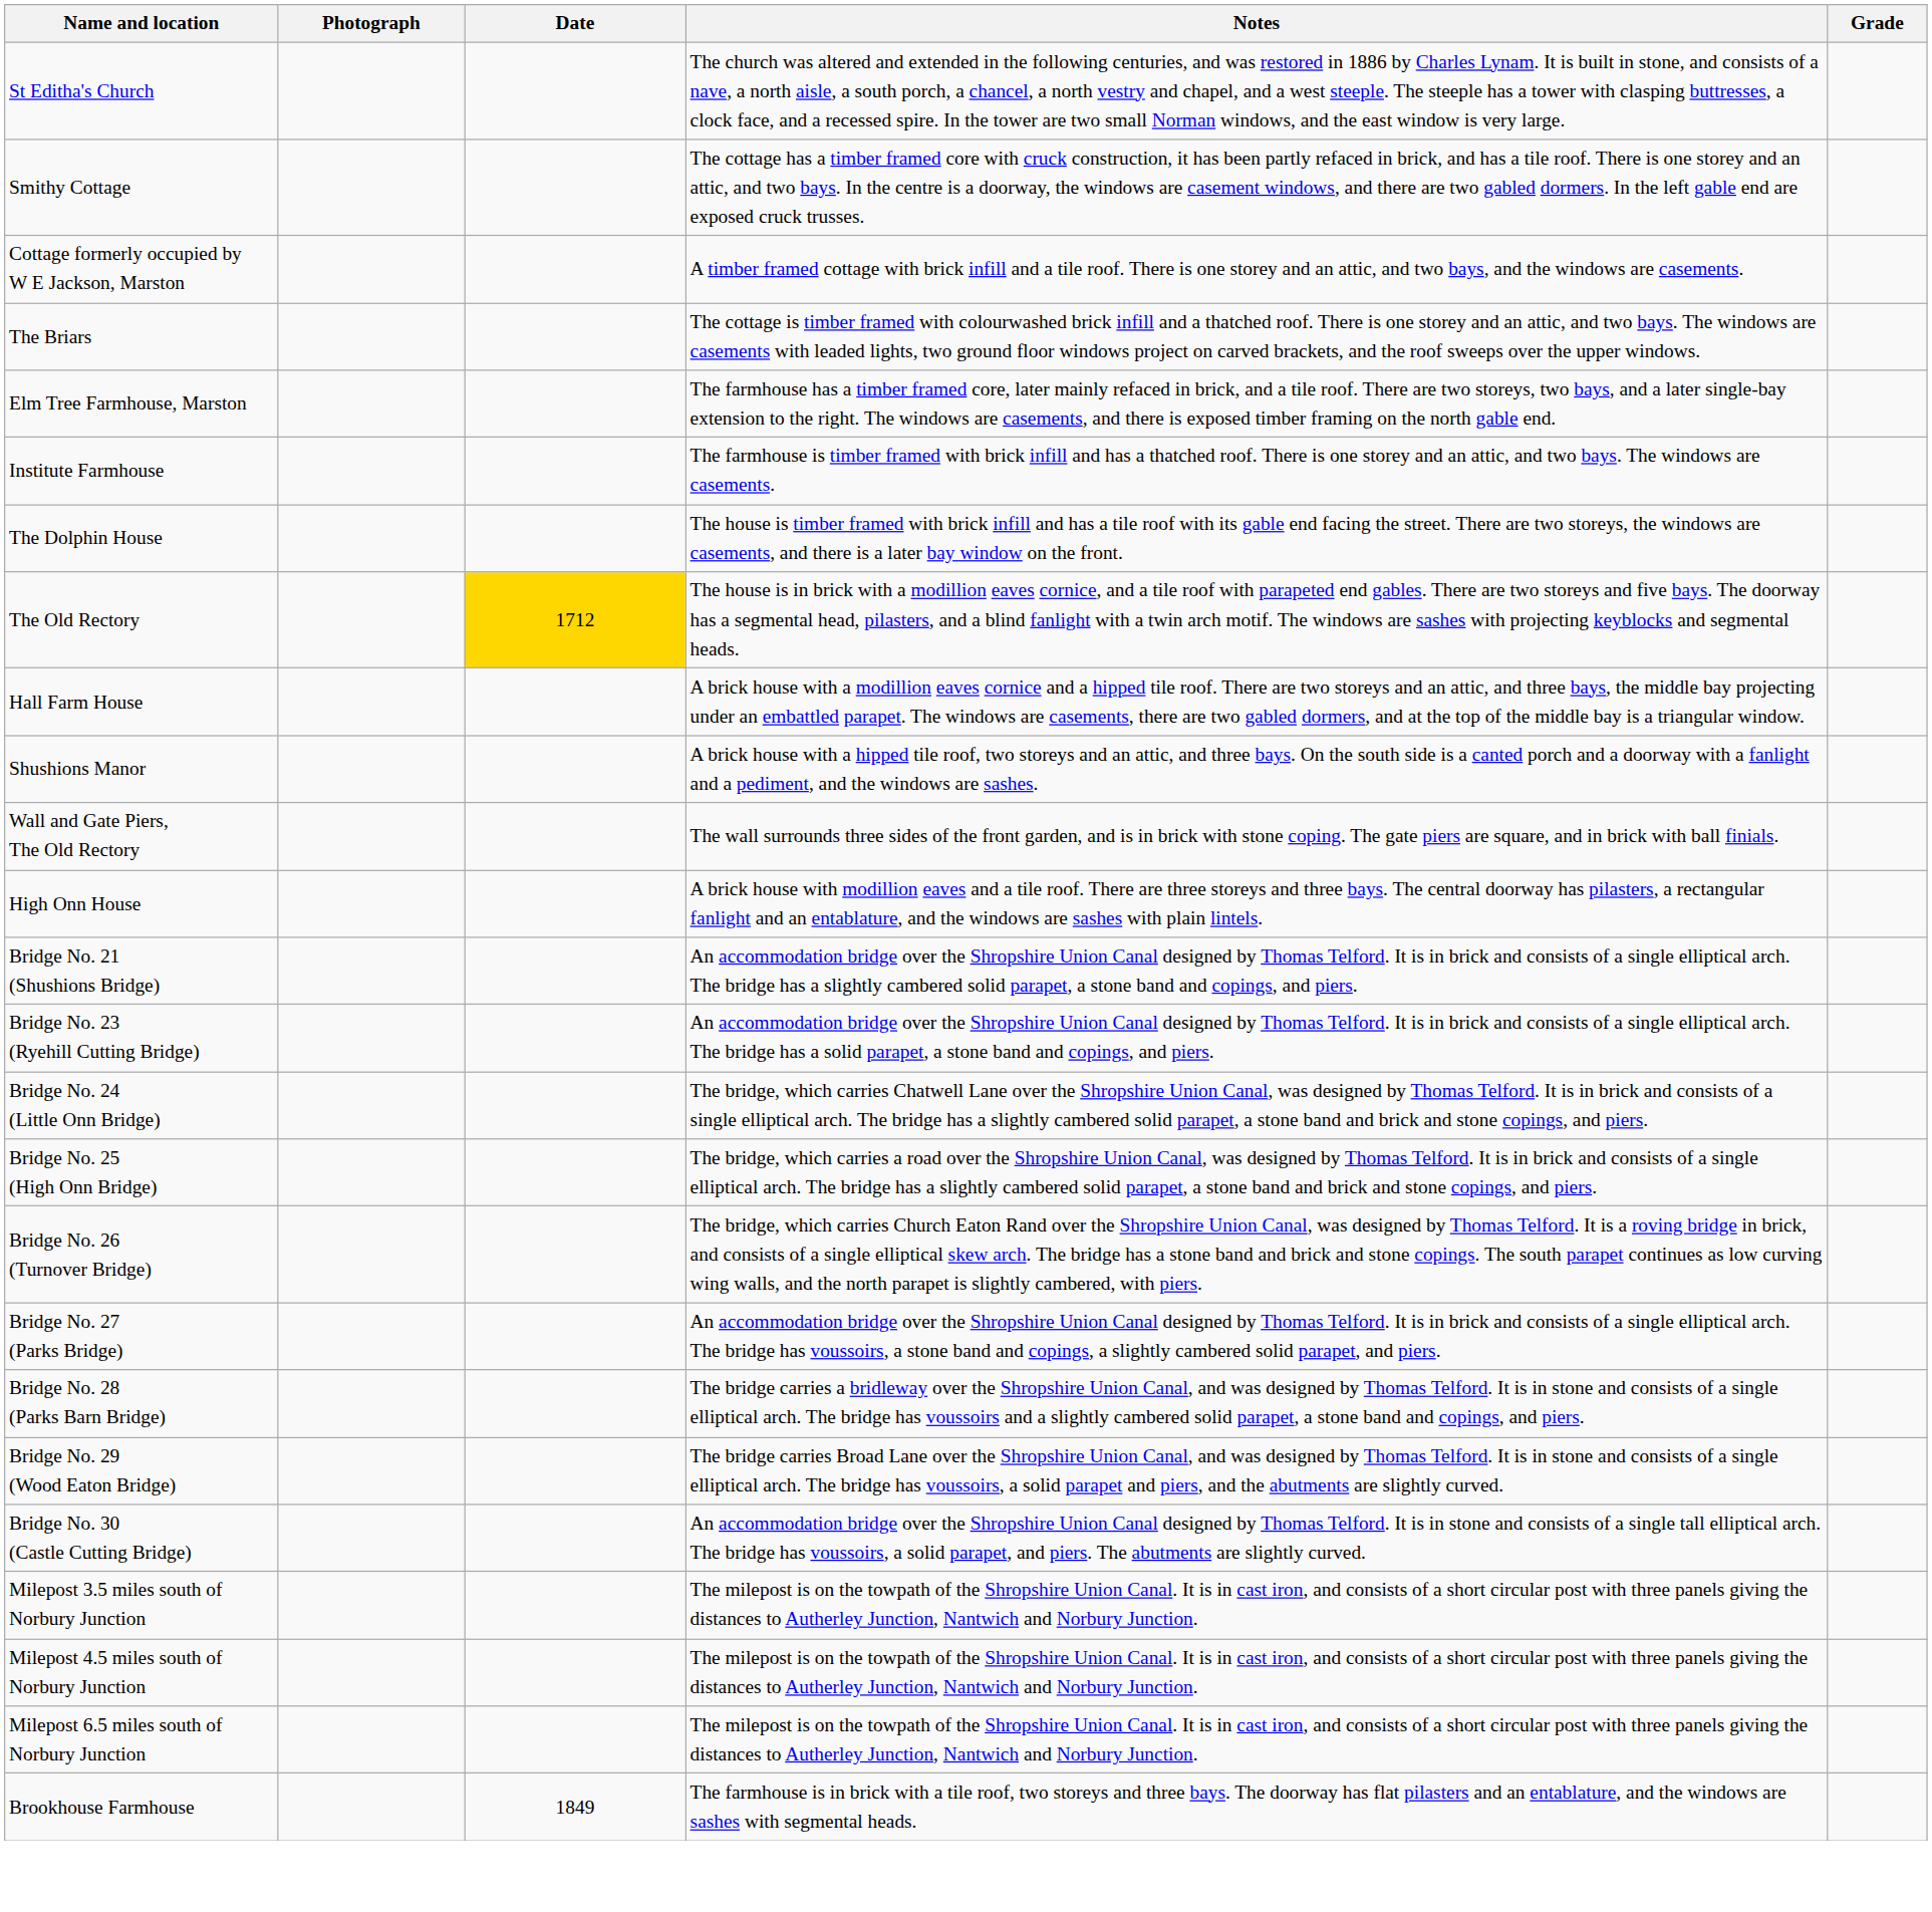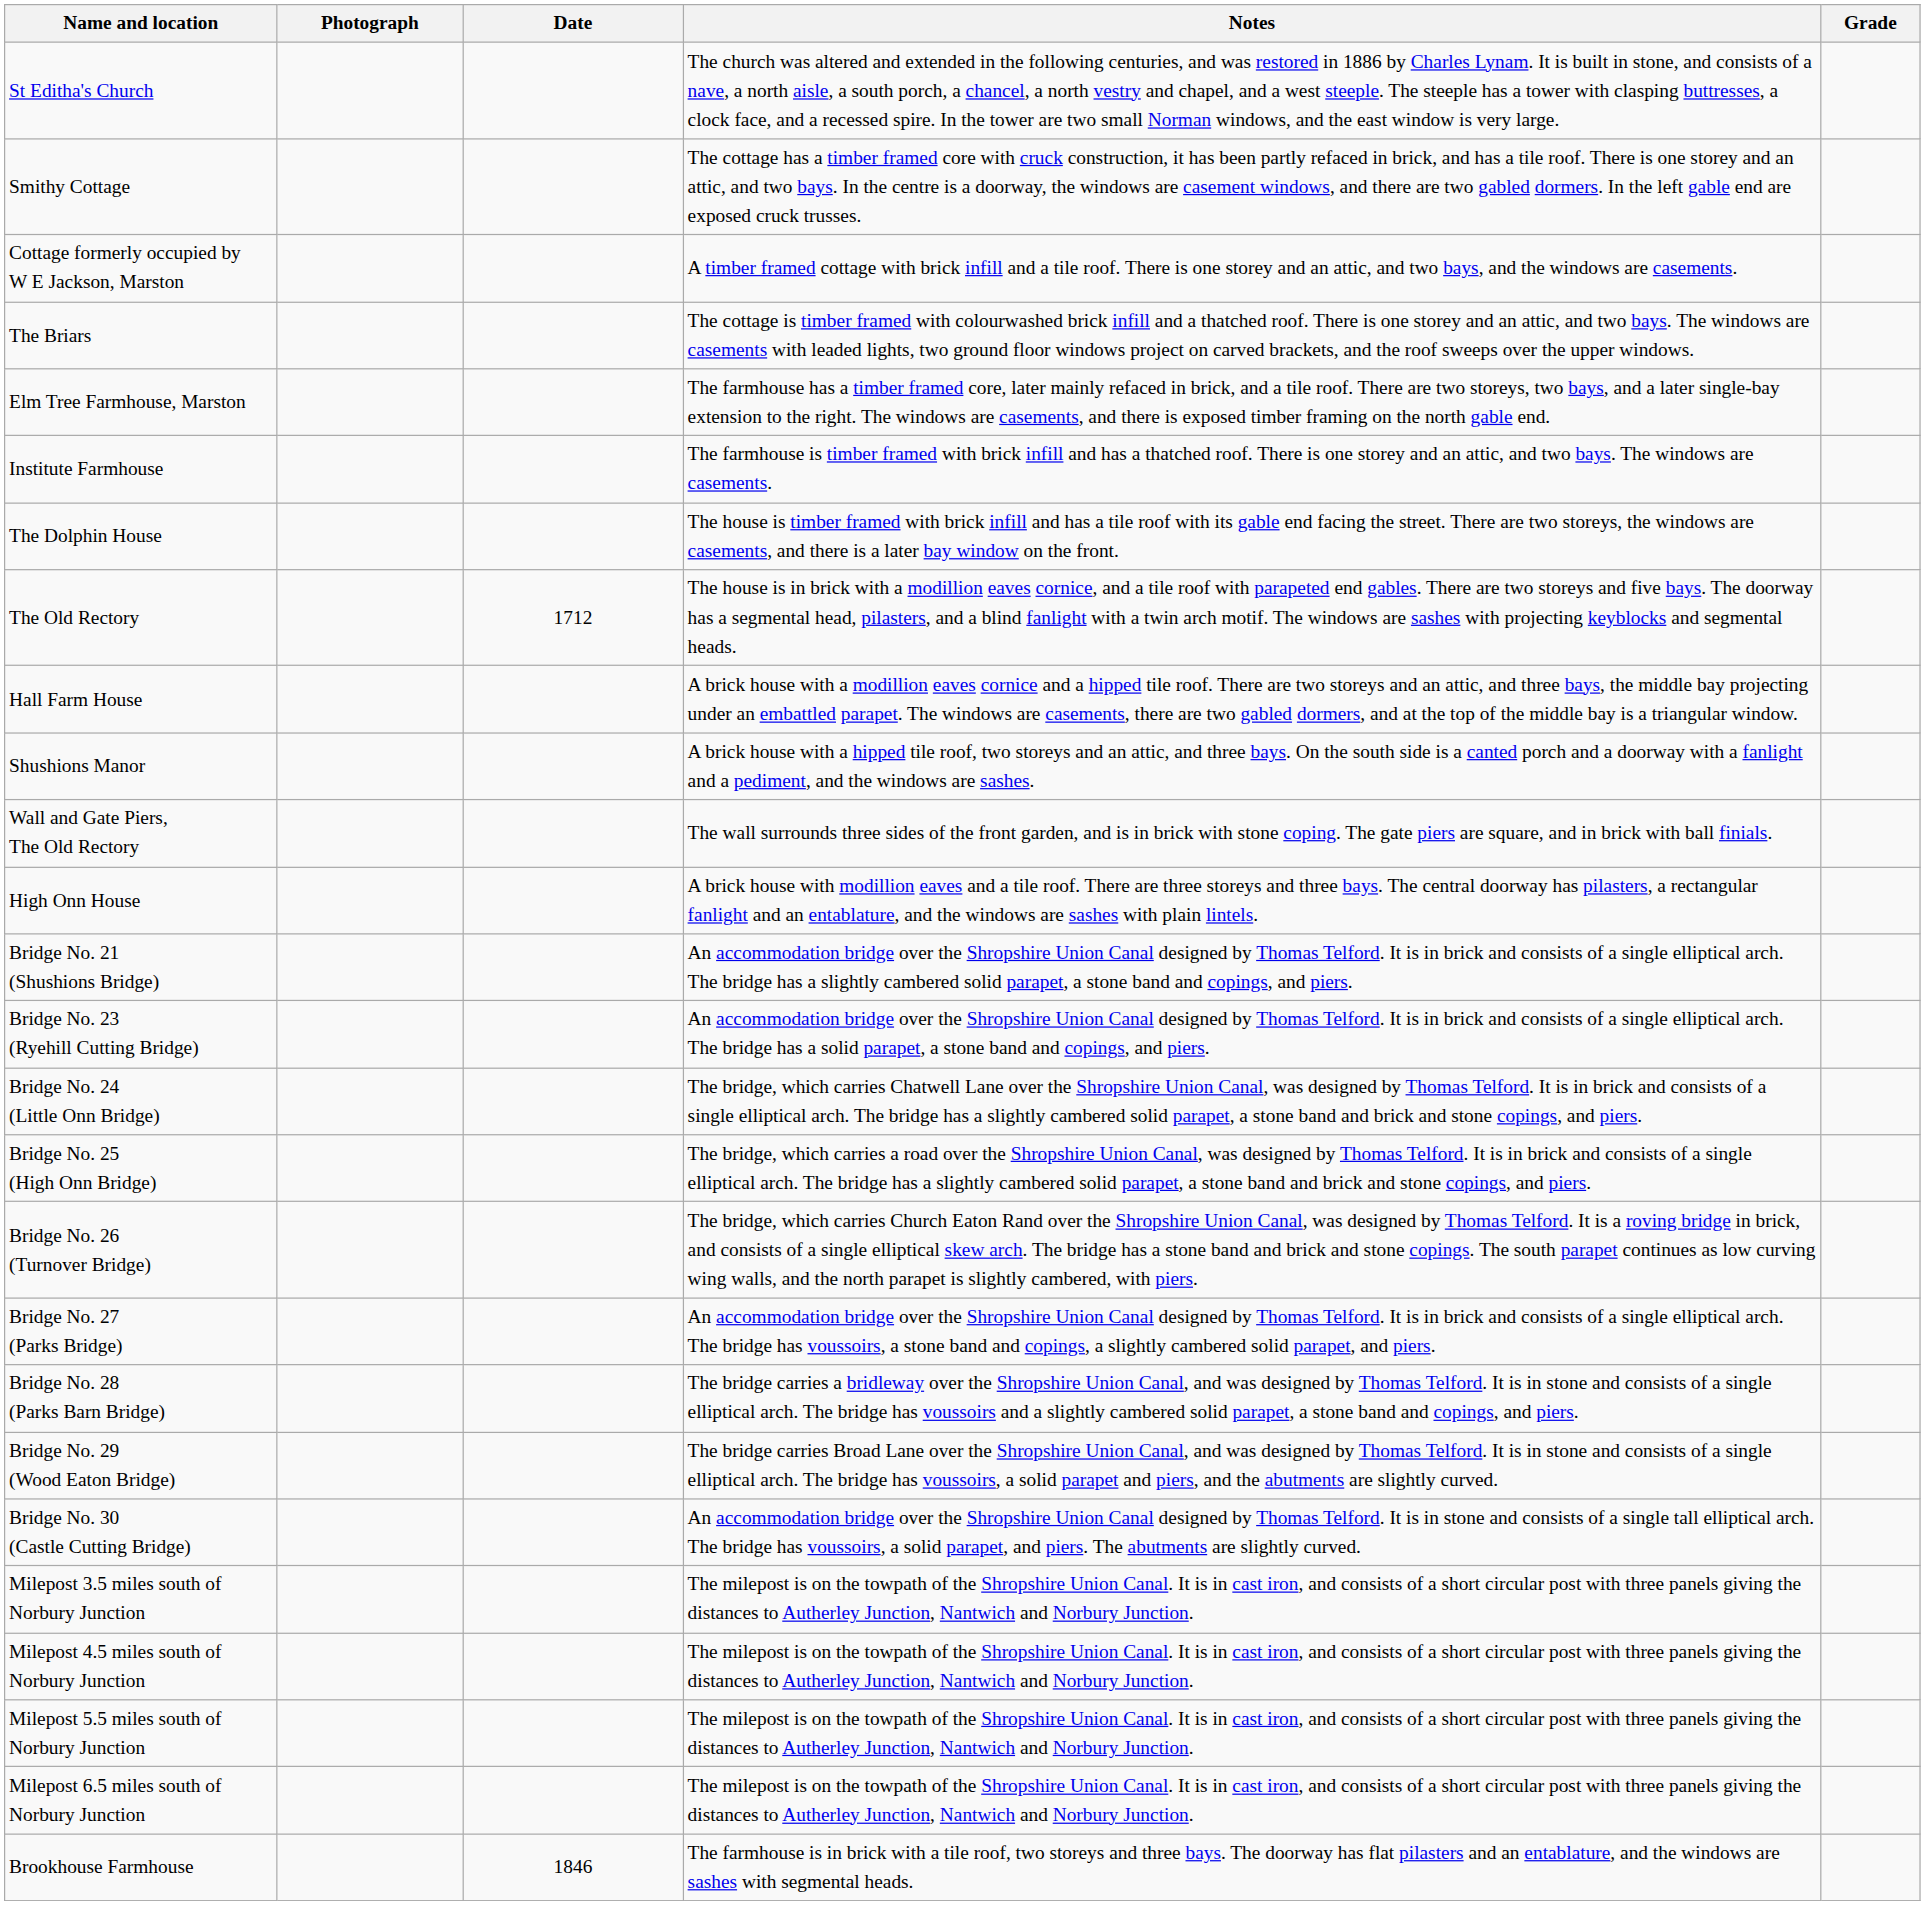The Old Rectory | Date: gold background -> no background
+ row: Milepost 5.5 miles south of Norbury Junction | The milepost is on the towpath of the Shropshire Union Canal. It is in cast iron, and consists of a short circular post with three panels giving the distances to Autherley Junction, Nantwich and Norbury Junction.
Brookhouse Farmhouse | Date: 1849 -> 1846
